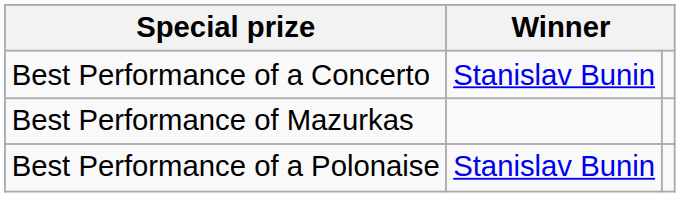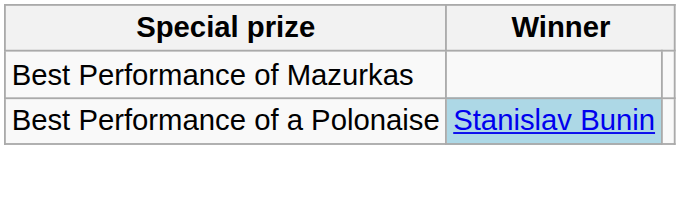- row: Best Performance of a Concerto | Stanislav Bunin
Best Performance of a Polonaise | column 2: no background -> lightblue background
